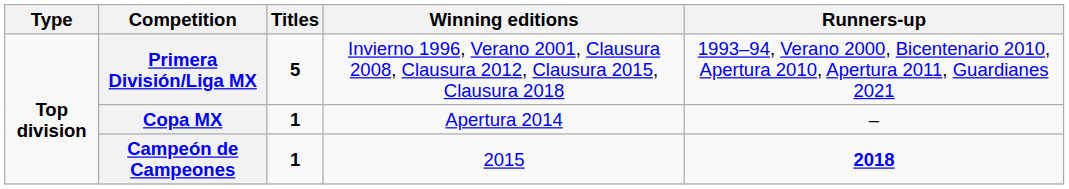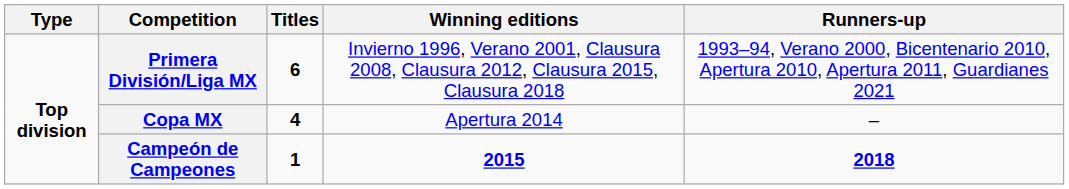Primera División/Liga MX | Titles: 5 -> 6
Copa MX | Titles: 1 -> 4
Campeón de Campeones | Winning editions: normal -> bold
